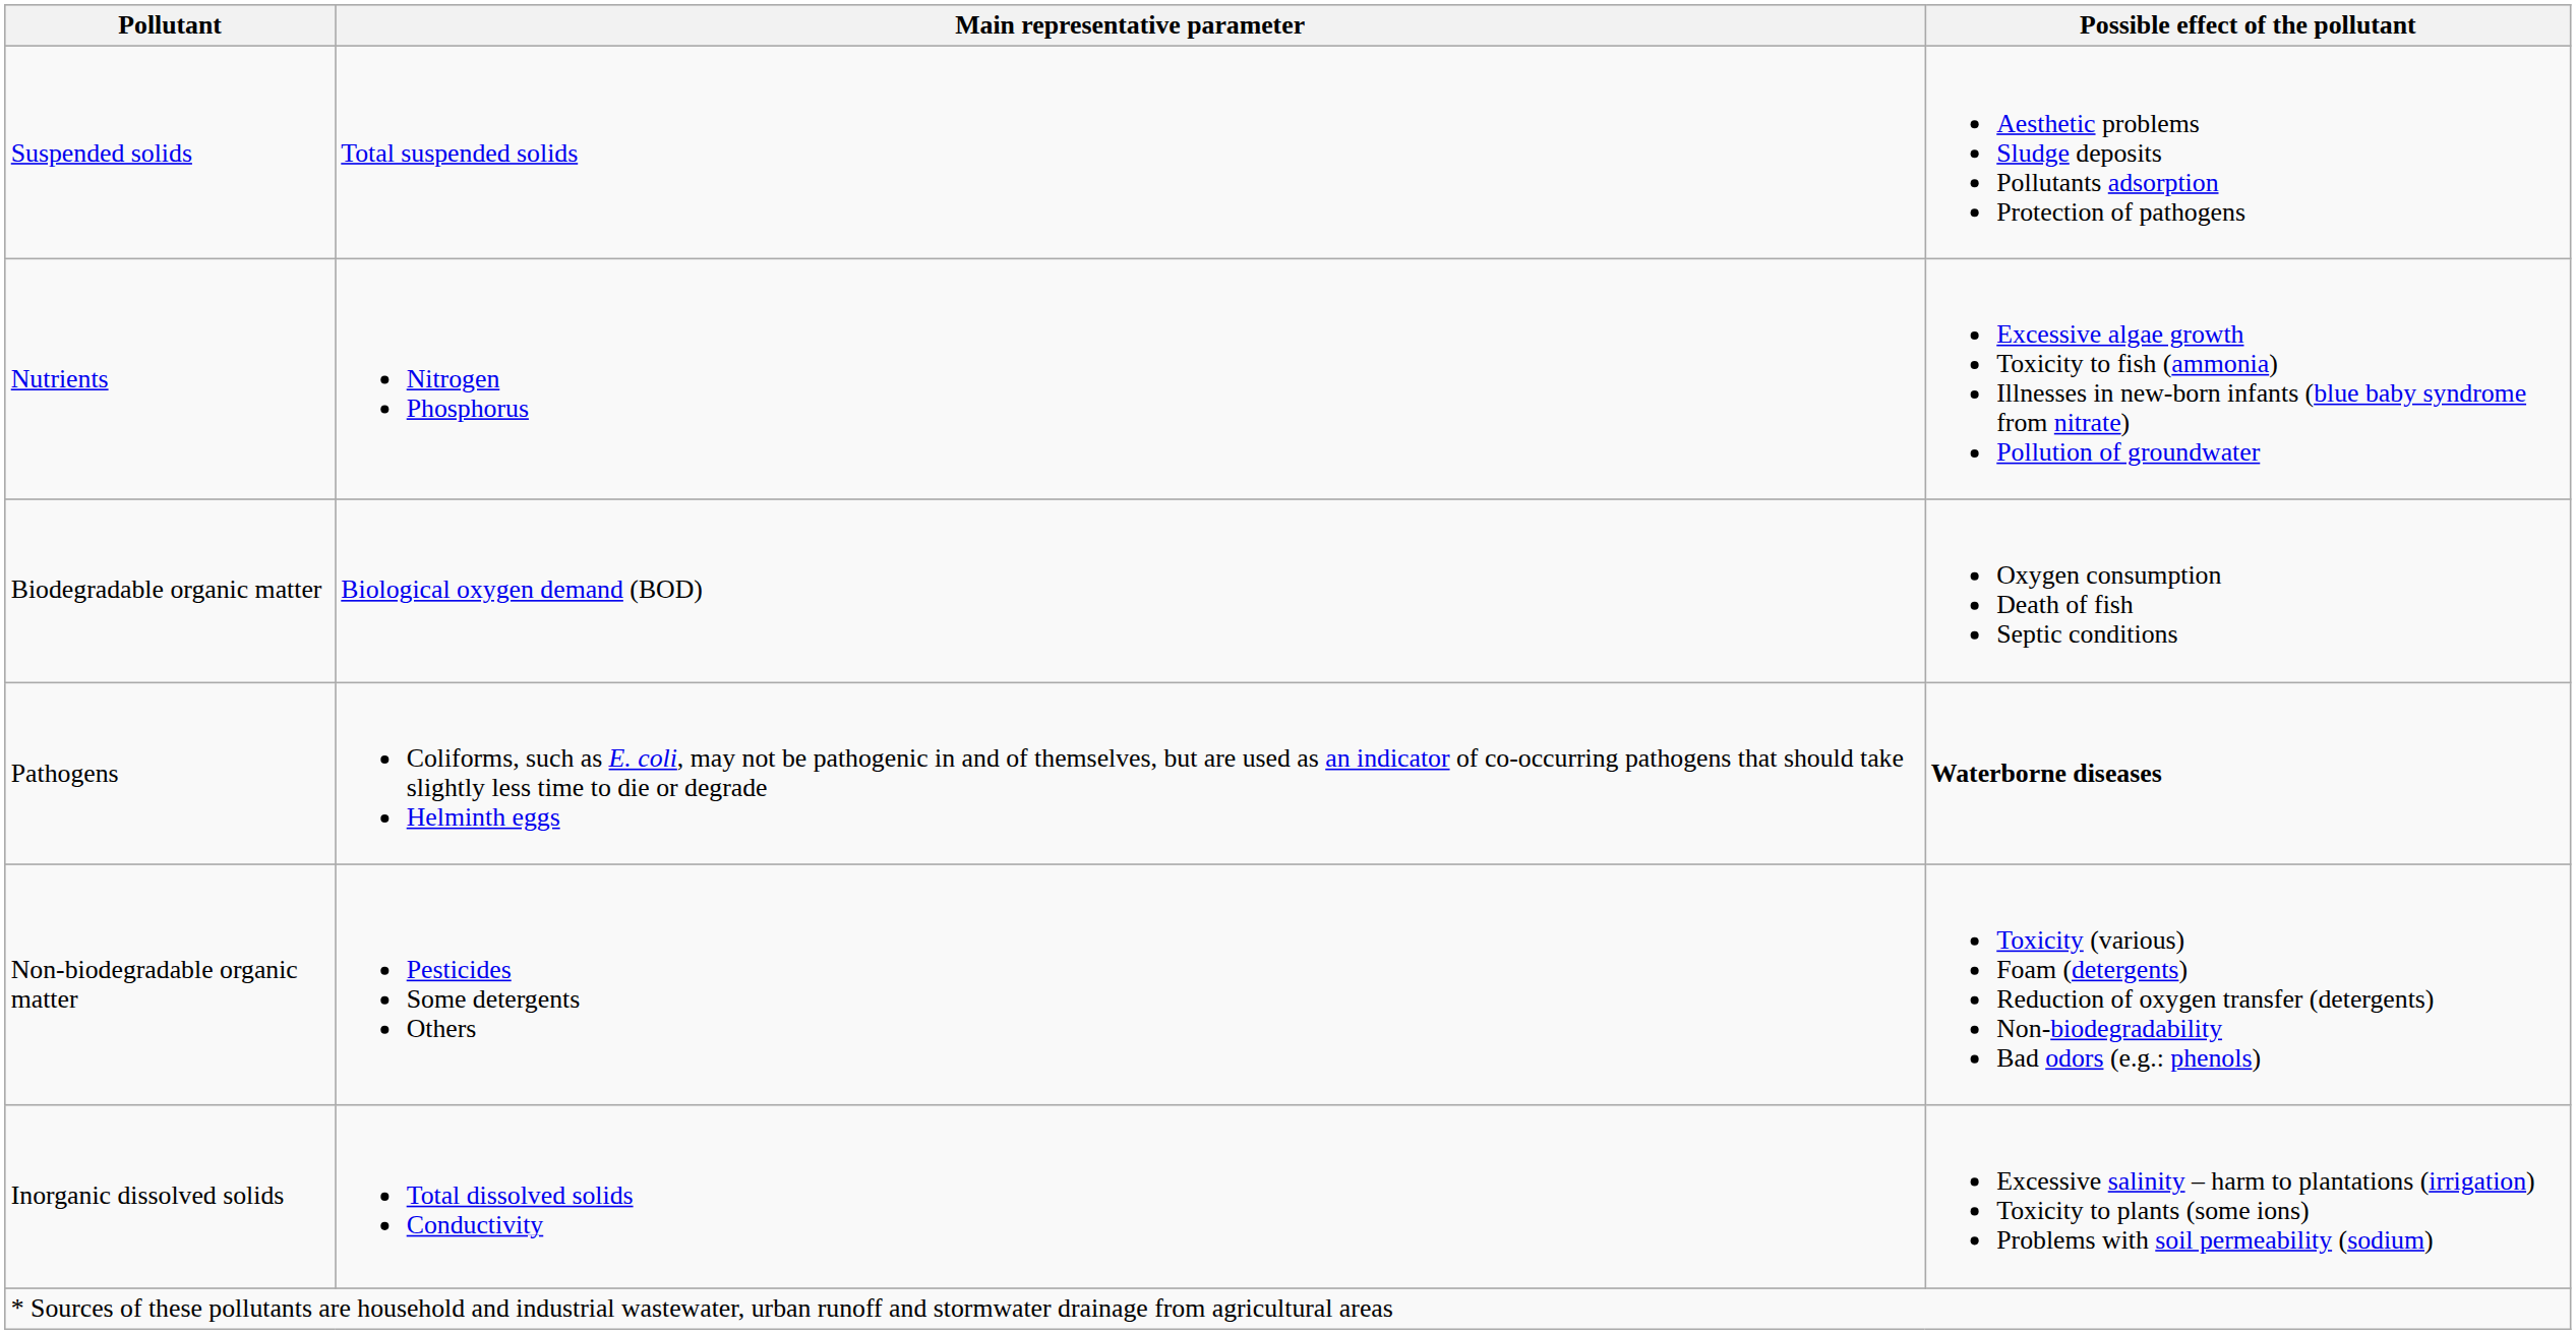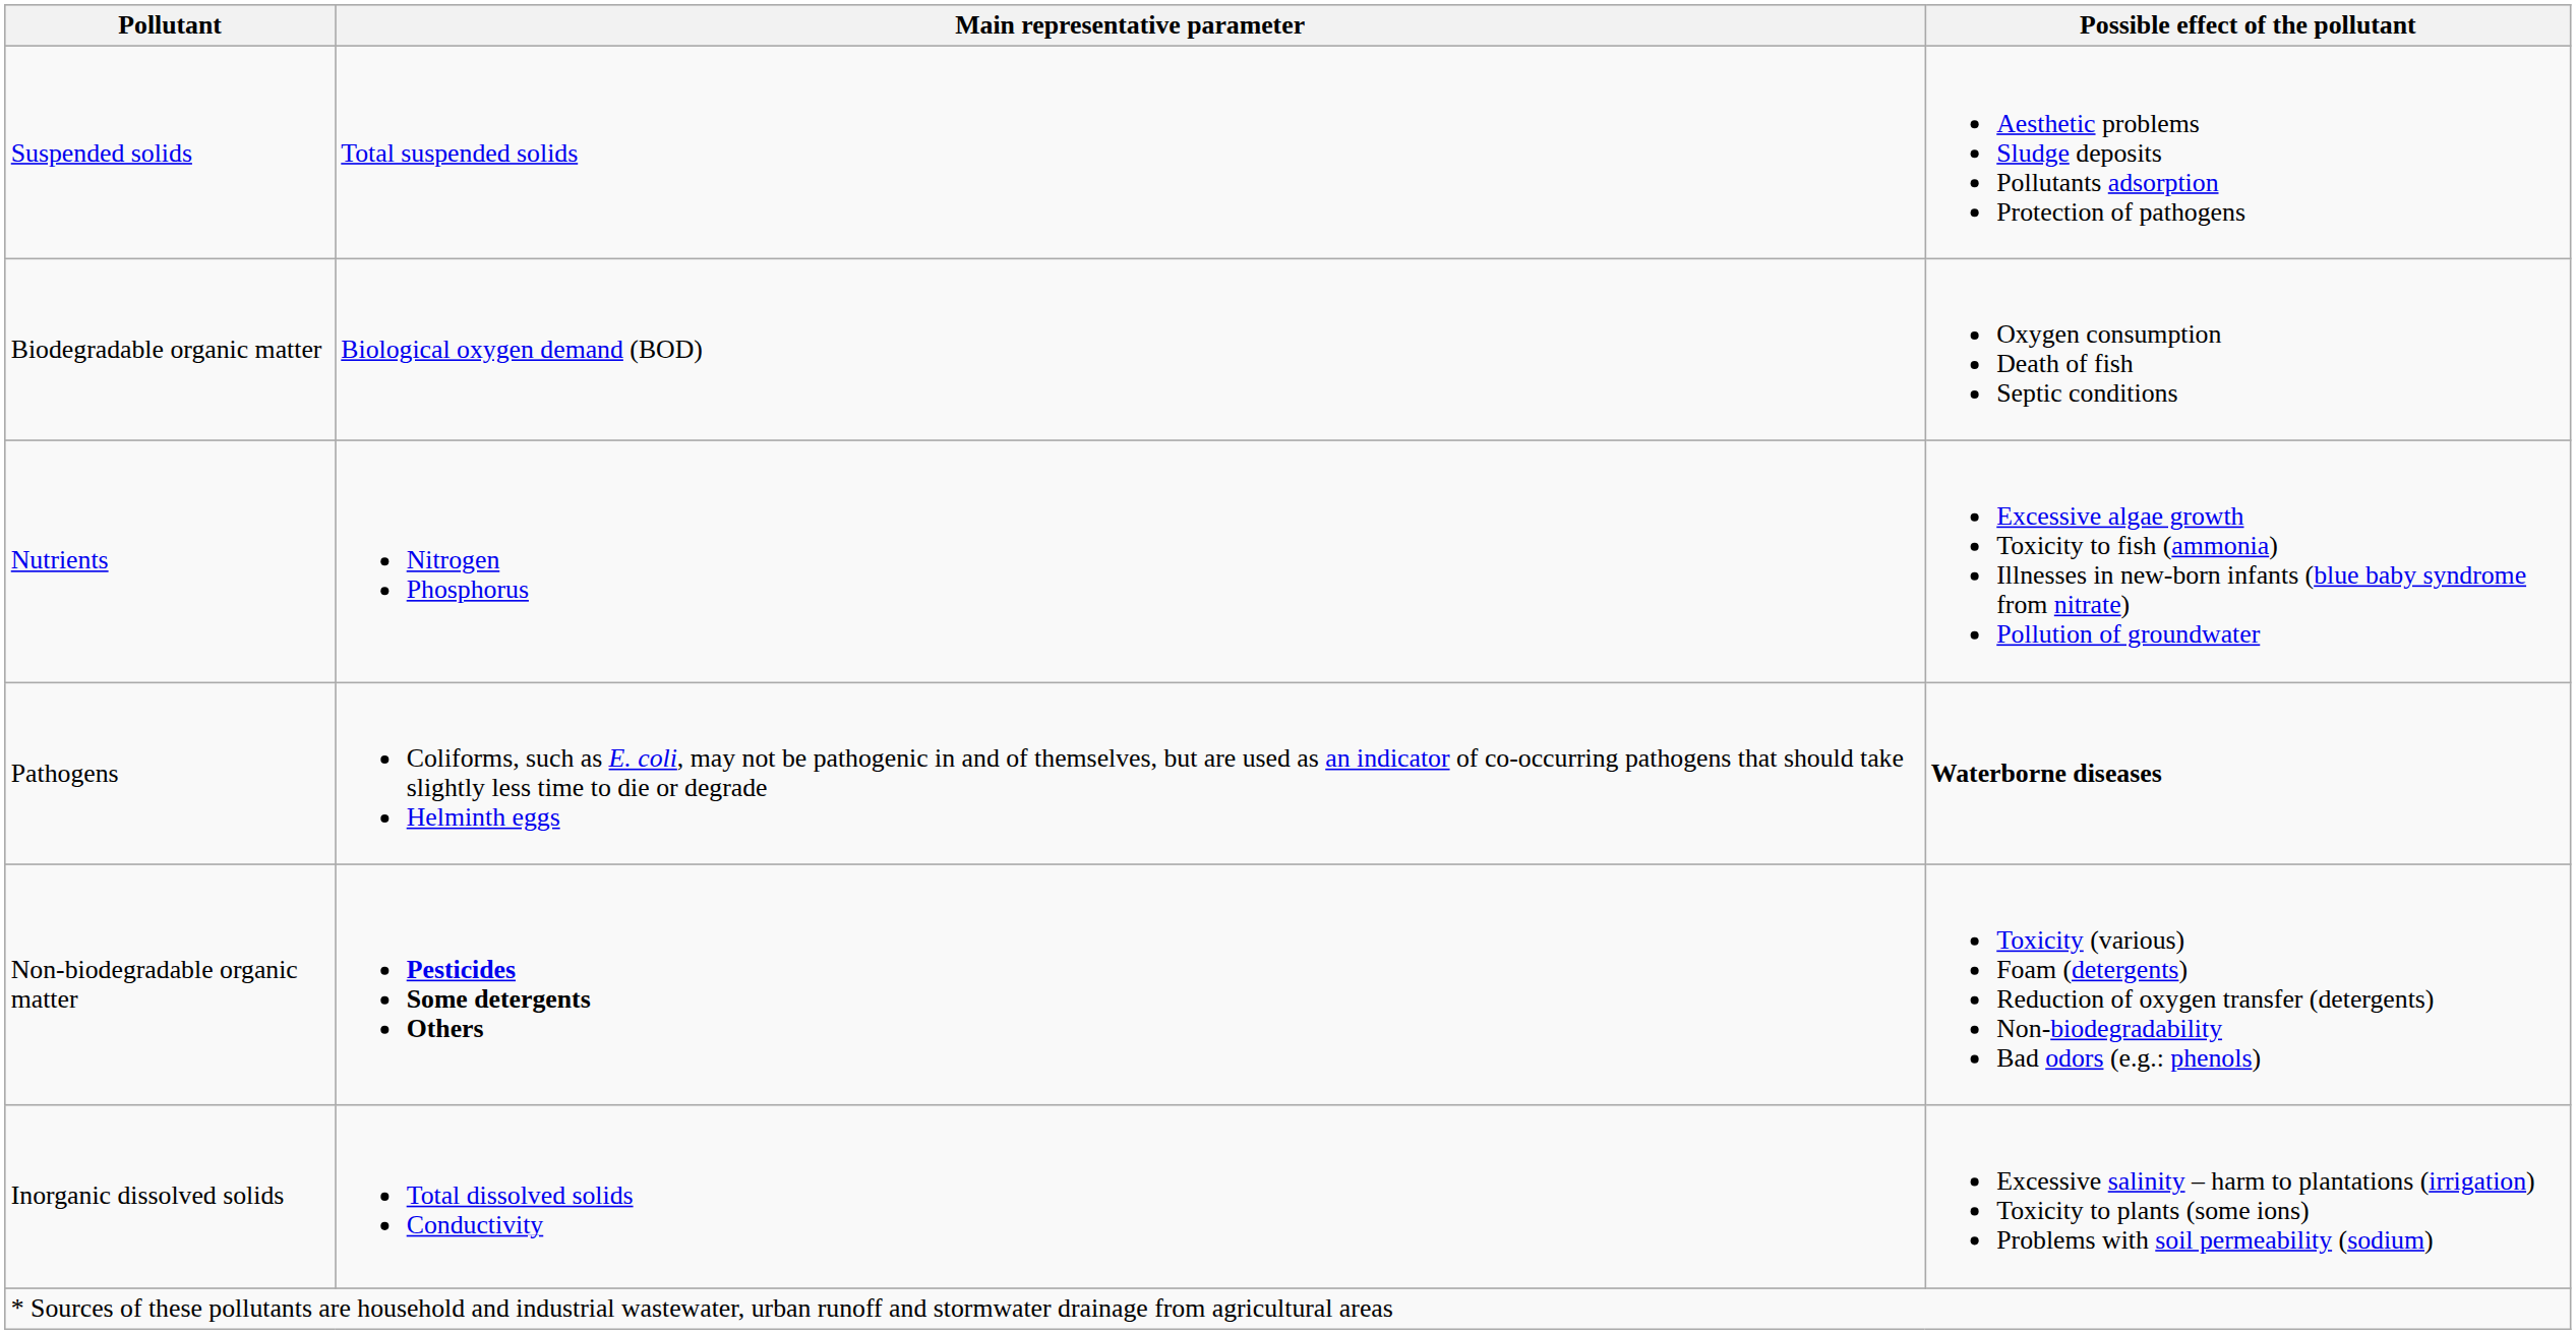rows swapped: Biodegradable organic matter <-> Nutrients
Non-biodegradable organic matter | Main representative parameter: normal -> bold
